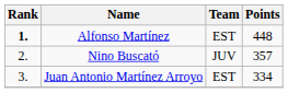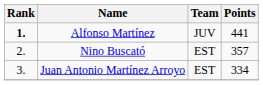Alfonso Martínez | Team: EST -> JUV
Alfonso Martínez | Points: 448 -> 441
Nino Buscató | Team: JUV -> EST
